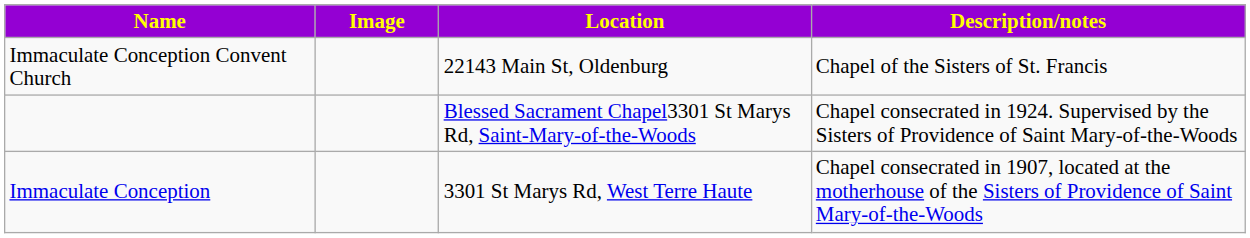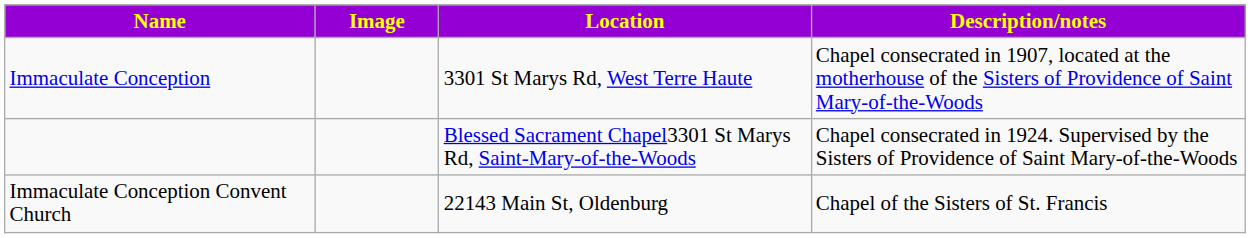rows swapped: Immaculate Conception <-> Immaculate Conception Convent Church
